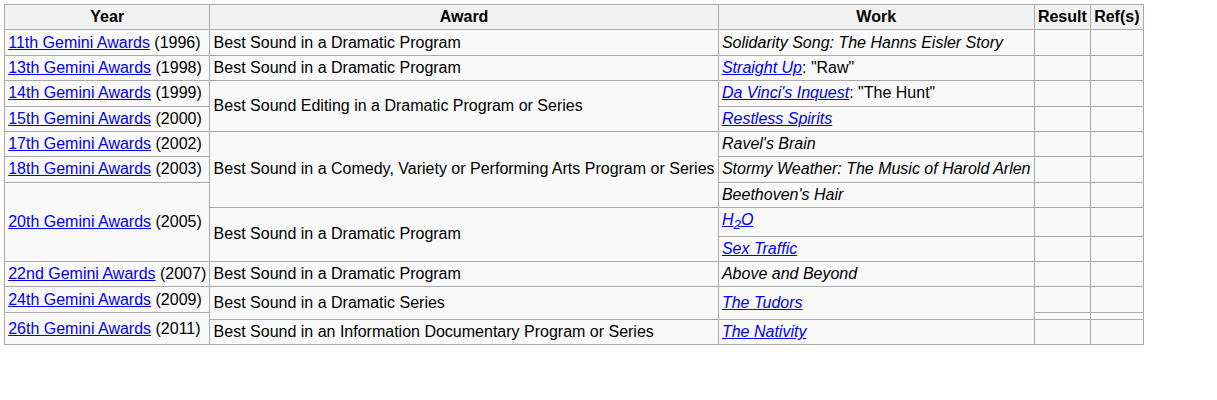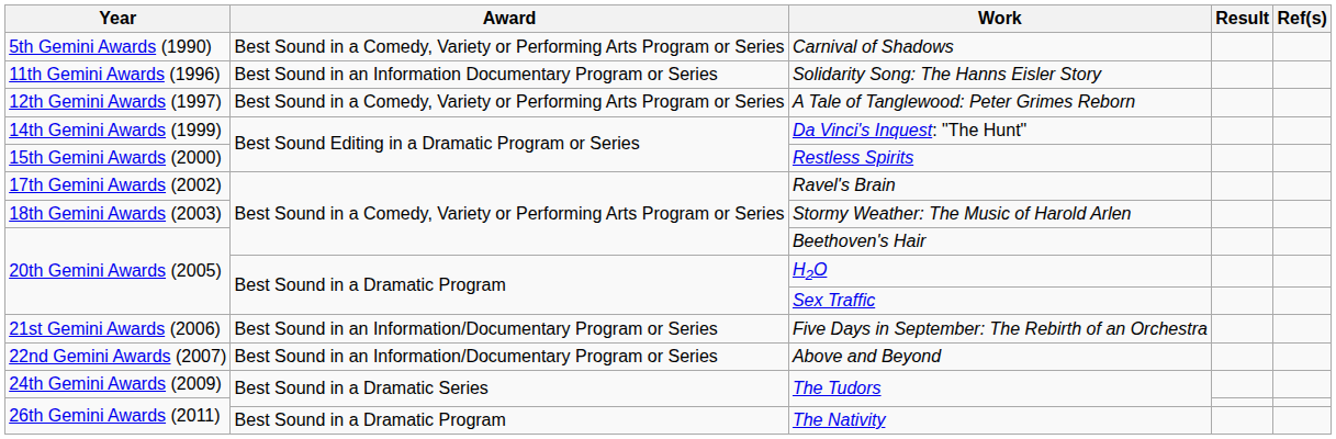+ row: 5th Gemini Awards (1990) | Best Sound in a Comedy, Variety or Performing Arts Program or Series | Carnival of Shadows
Solidarity Song: The Hanns Eisler Story | Award: Best Sound in a Dramatic Program -> Best Sound in an Information Documentary Program or Series
+ row: 12th Gemini Awards (1997) | Best Sound in a Comedy, Variety or Performing Arts Program or Series | A Tale of Tanglewood: Peter Grimes Reborn
- row: 13th Gemini Awards (1998) | Best Sound in a Dramatic Program | Straight Up: "Raw"
+ row: 21st Gemini Awards (2006) | Best Sound in an Information/Documentary Program or Series | Five Days in September: The Rebirth of an Orchestra
Above and Beyond | Award: Best Sound in a Dramatic Program -> Best Sound in an Information/Documentary Program or Series
The Nativity | Award: Best Sound in an Information Documentary Program or Series -> Best Sound in a Dramatic Program
